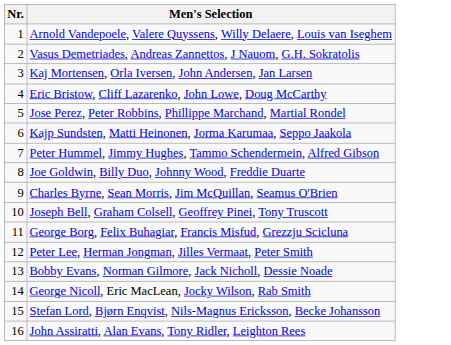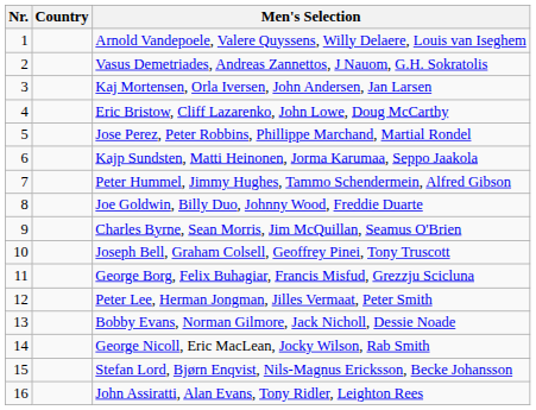+ column: Country
